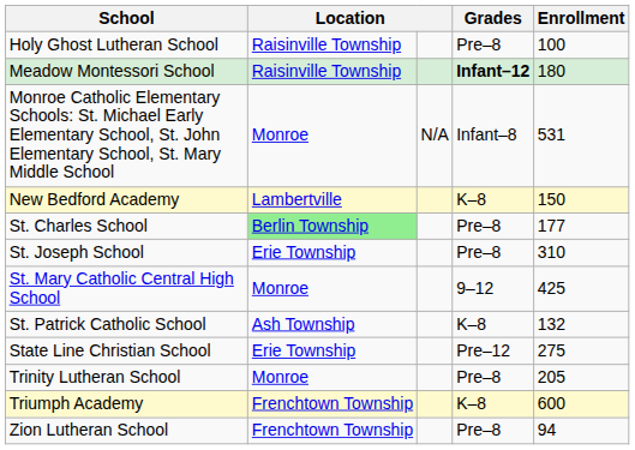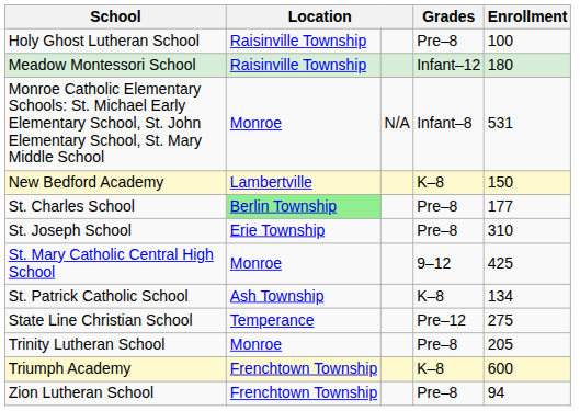Meadow Montessori School | Grades: bold -> normal
St. Patrick Catholic School | Enrollment: 132 -> 134
State Line Christian School | column 2: Erie Township -> Temperance
